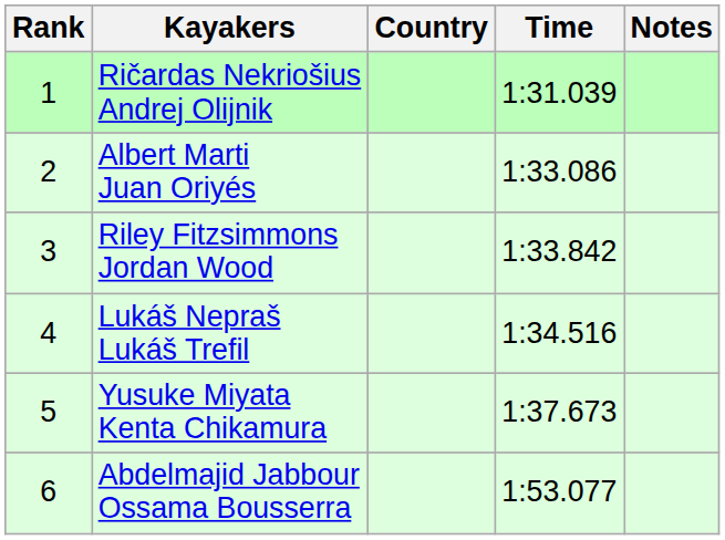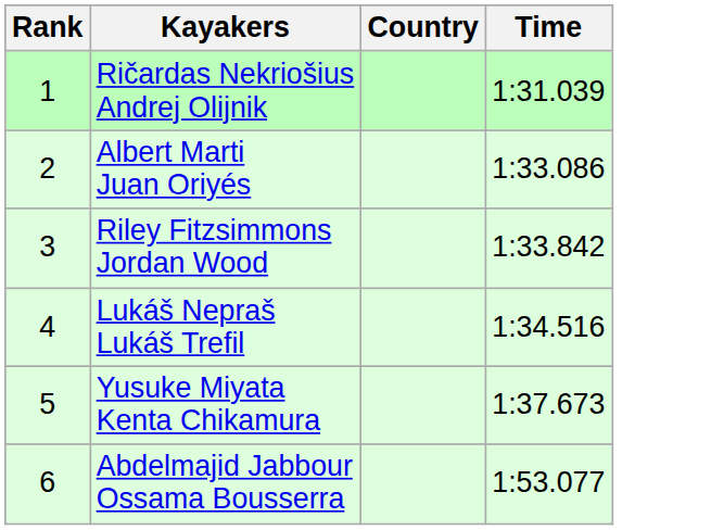- column: Notes
